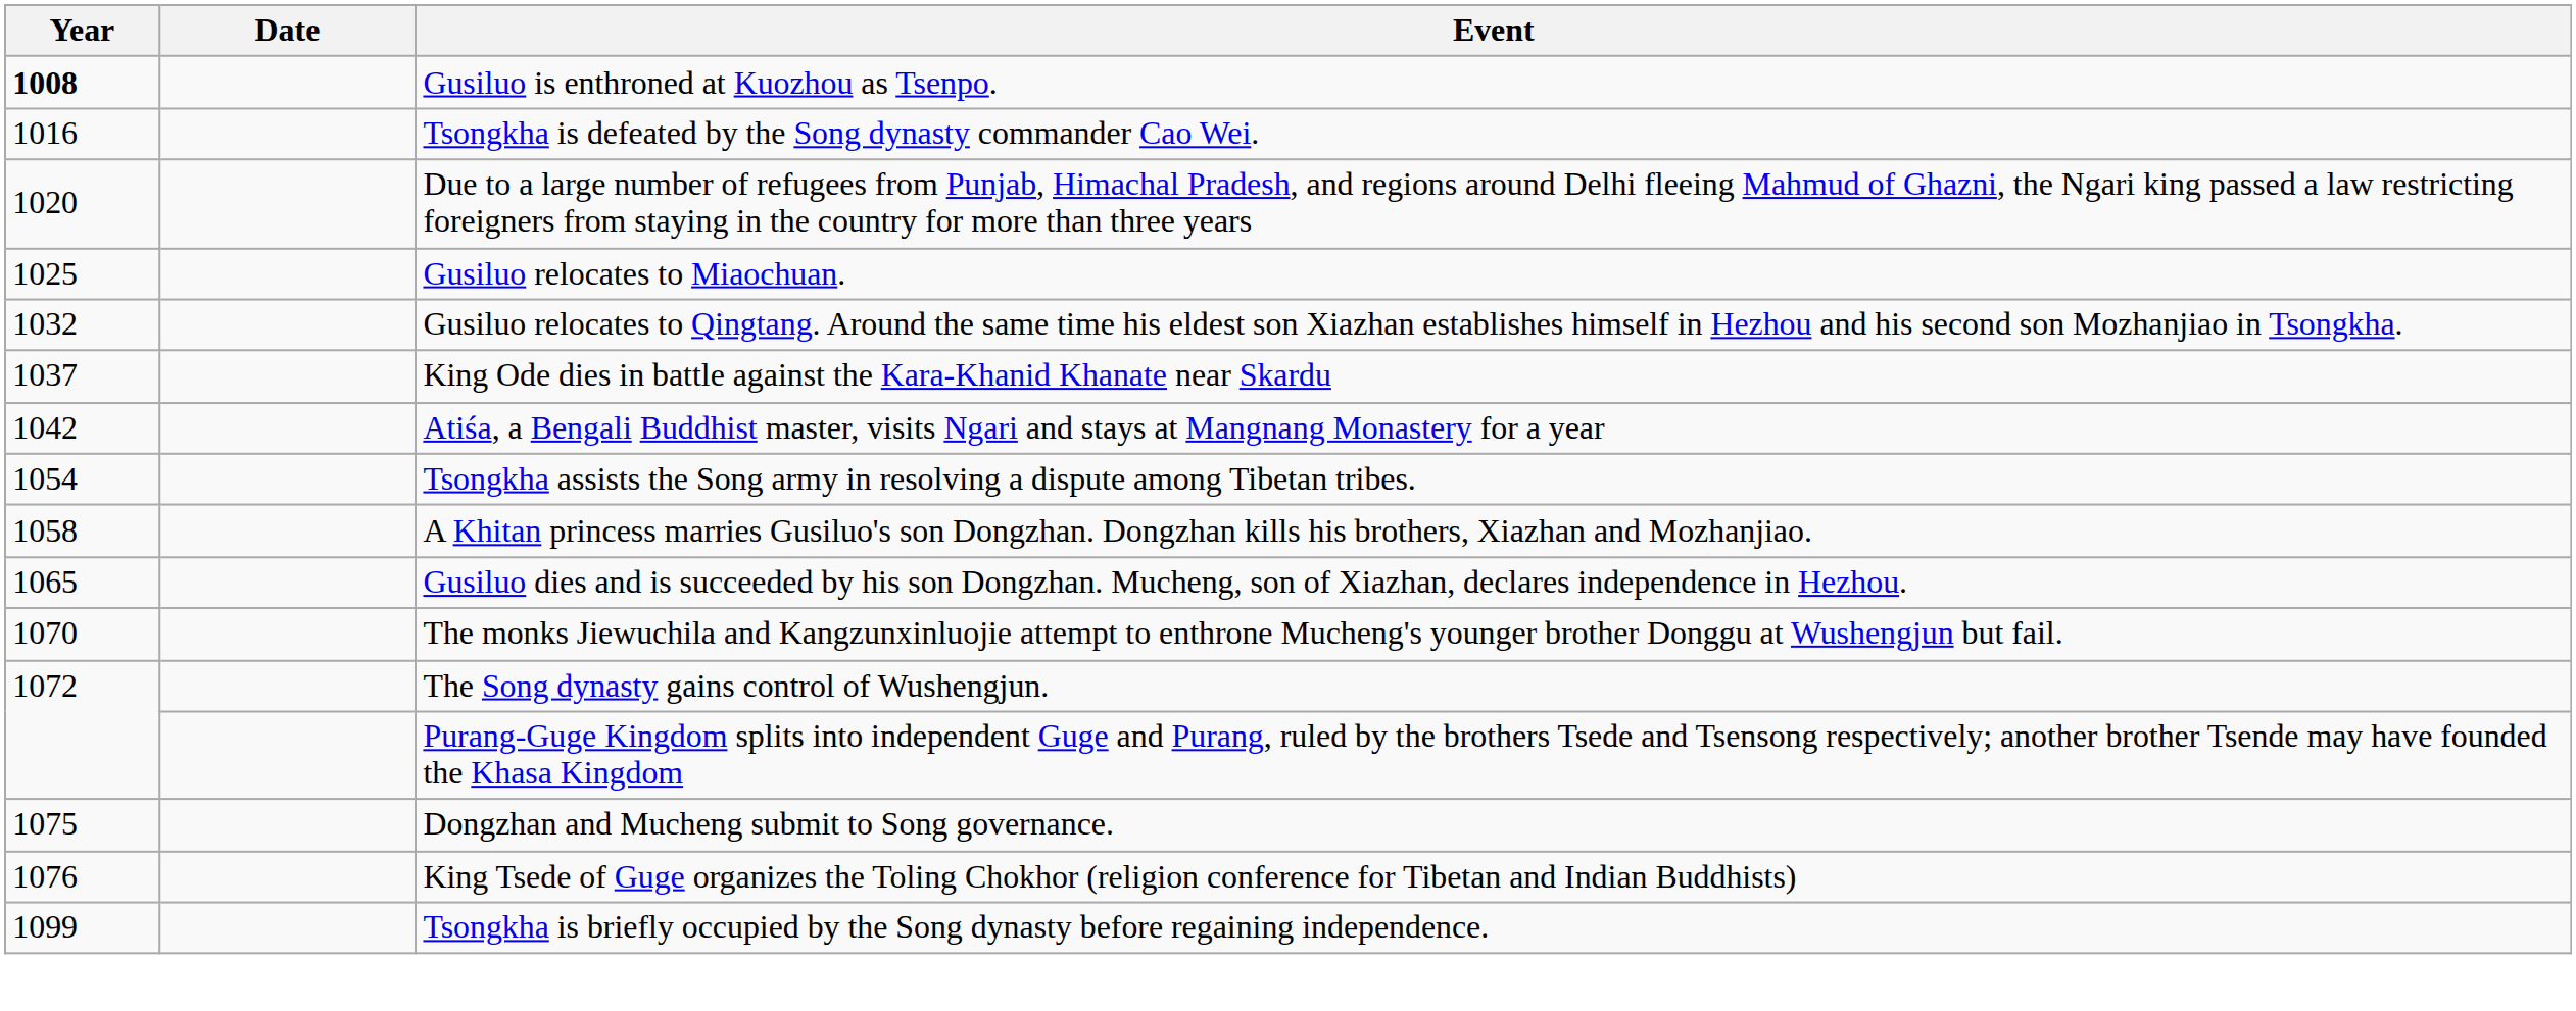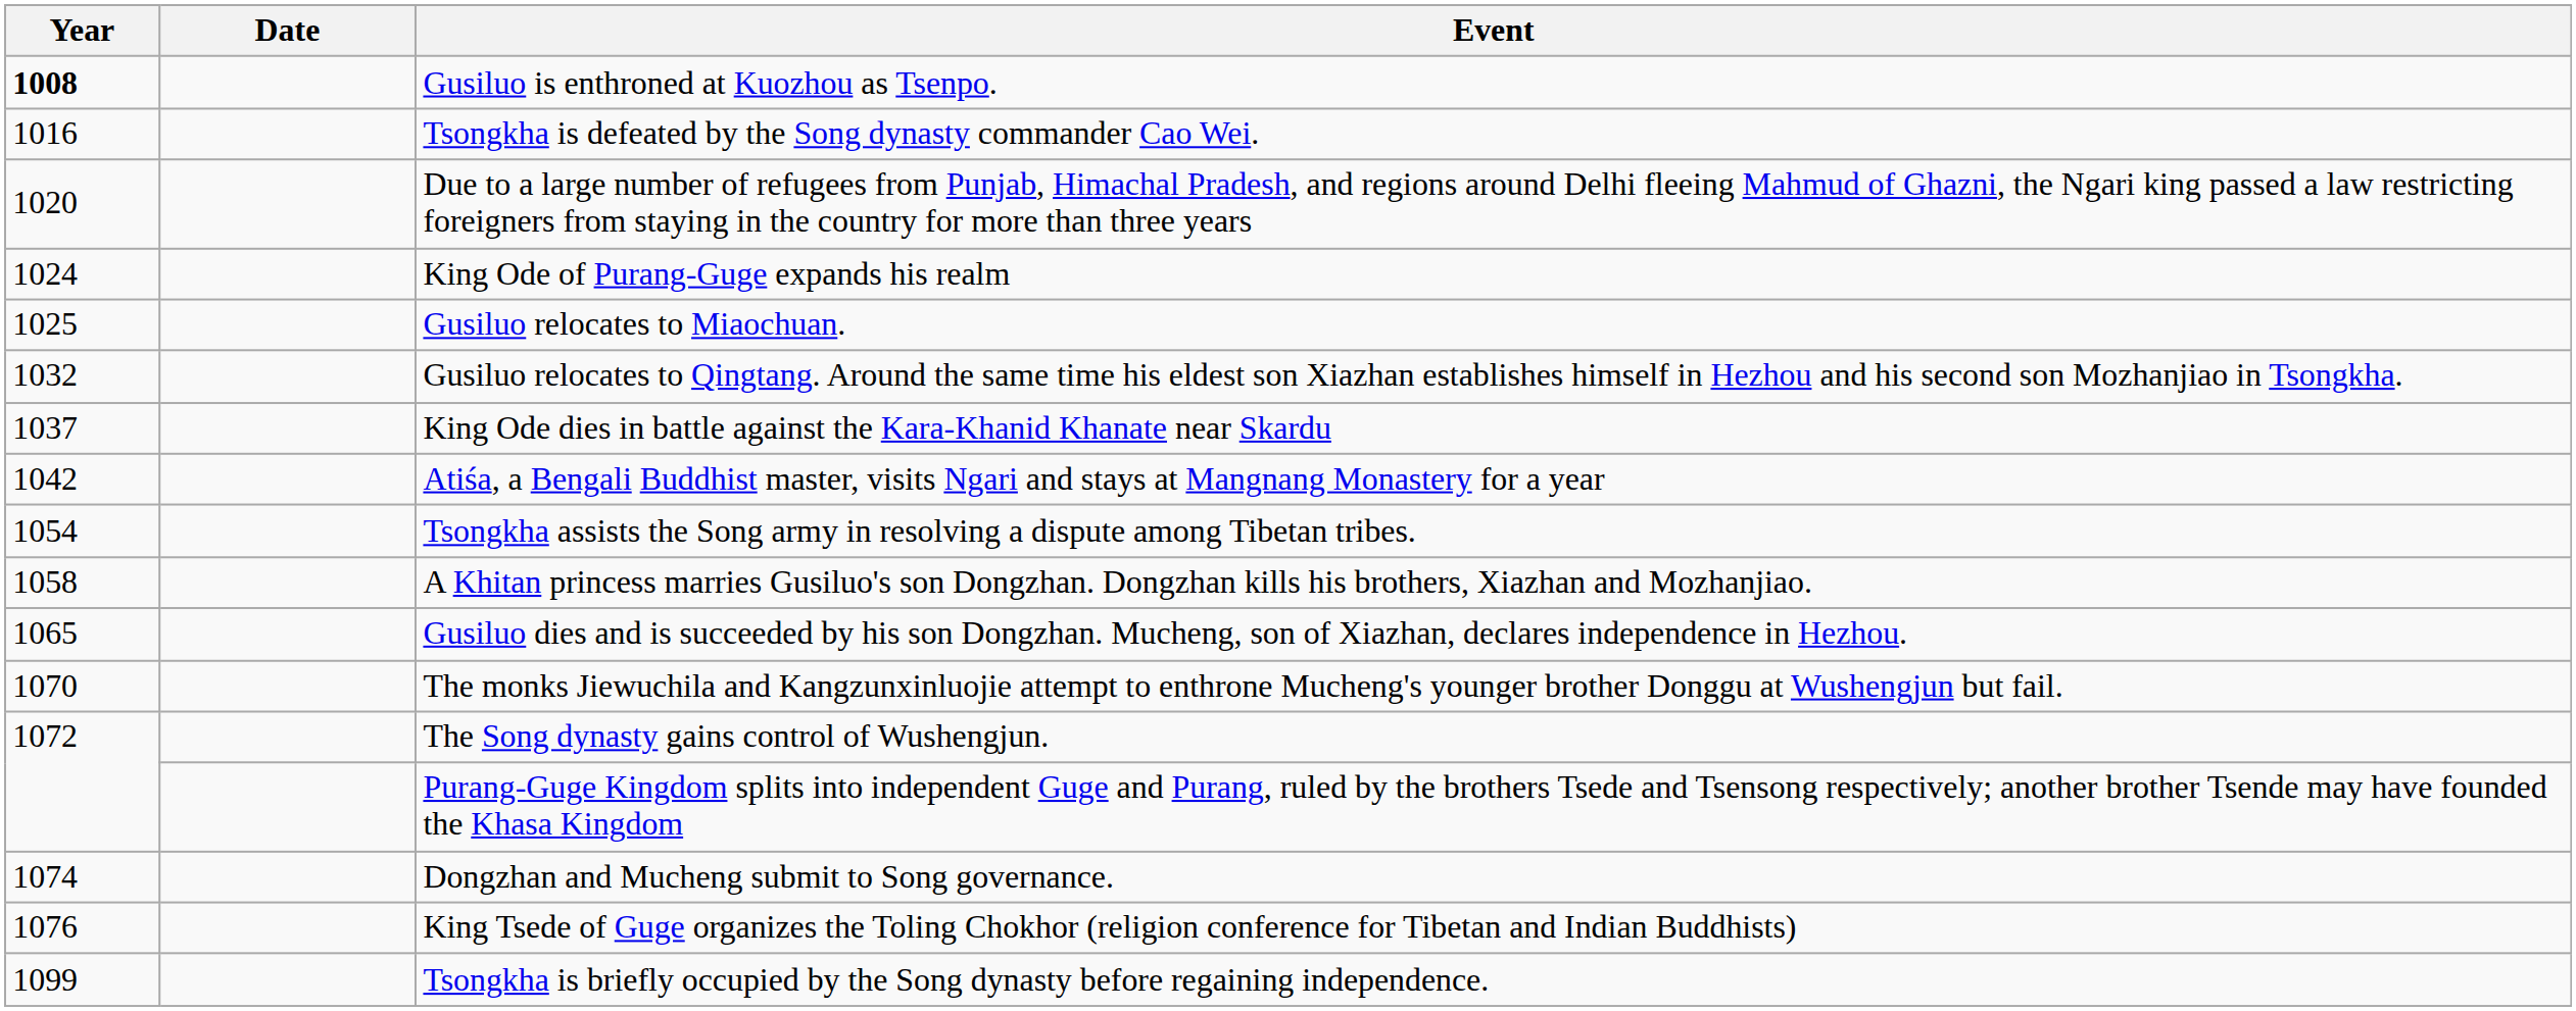+ row: 1024 | King Ode of Purang-Guge expands his realm
Dongzhan and Mucheng submit to Song governance. | Year: 1075 -> 1074
